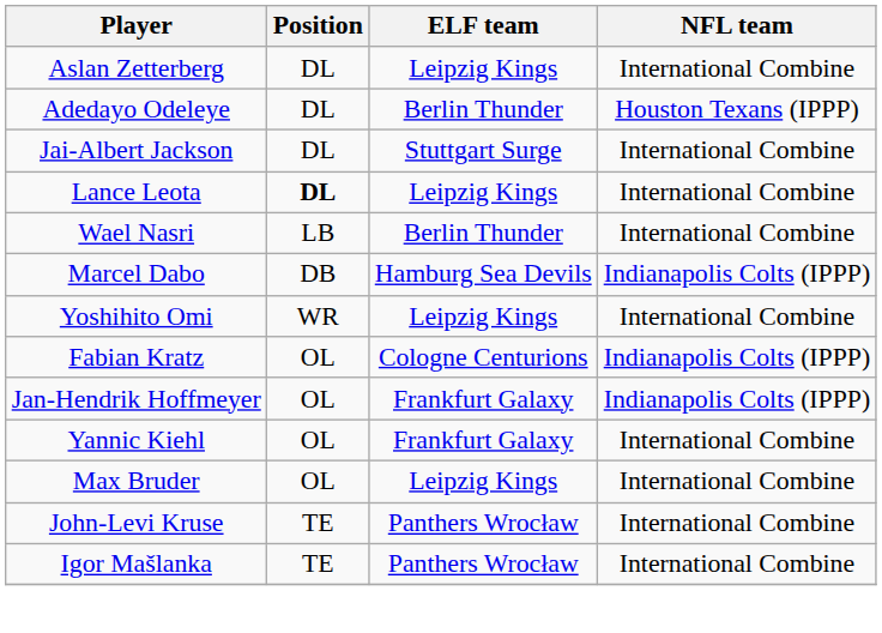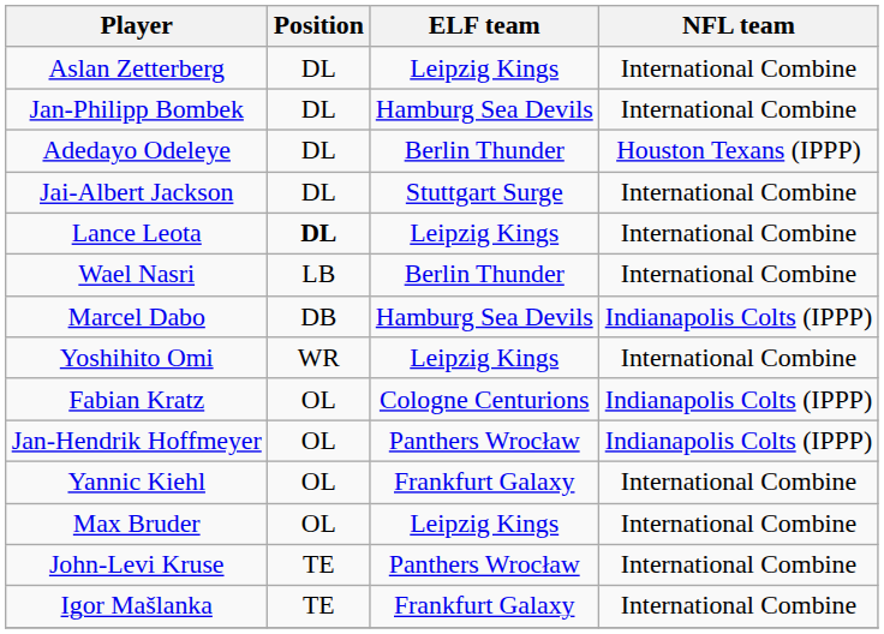+ row: Jan-Philipp Bombek | DL | Hamburg Sea Devils | International Combine
Jan-Hendrik Hoffmeyer | ELF team: Frankfurt Galaxy -> Panthers Wrocław
Igor Mašlanka | ELF team: Panthers Wrocław -> Frankfurt Galaxy
